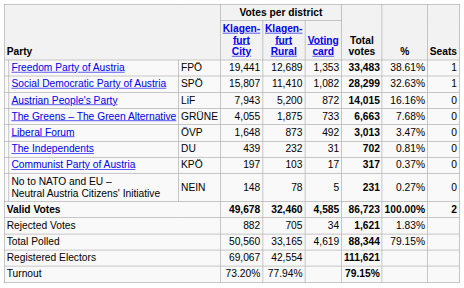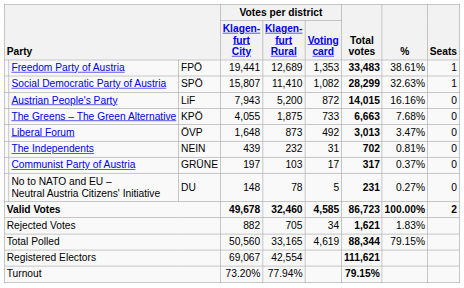The Greens – The Green Alternative | column 3: GRÜNE -> KPÖ
The Independents | column 3: DU -> NEIN
Communist Party of Austria | column 3: KPÖ -> GRÜNE
No to NATO and EU – Neutral Austria Citizens' Initiative | column 3: NEIN -> DU
